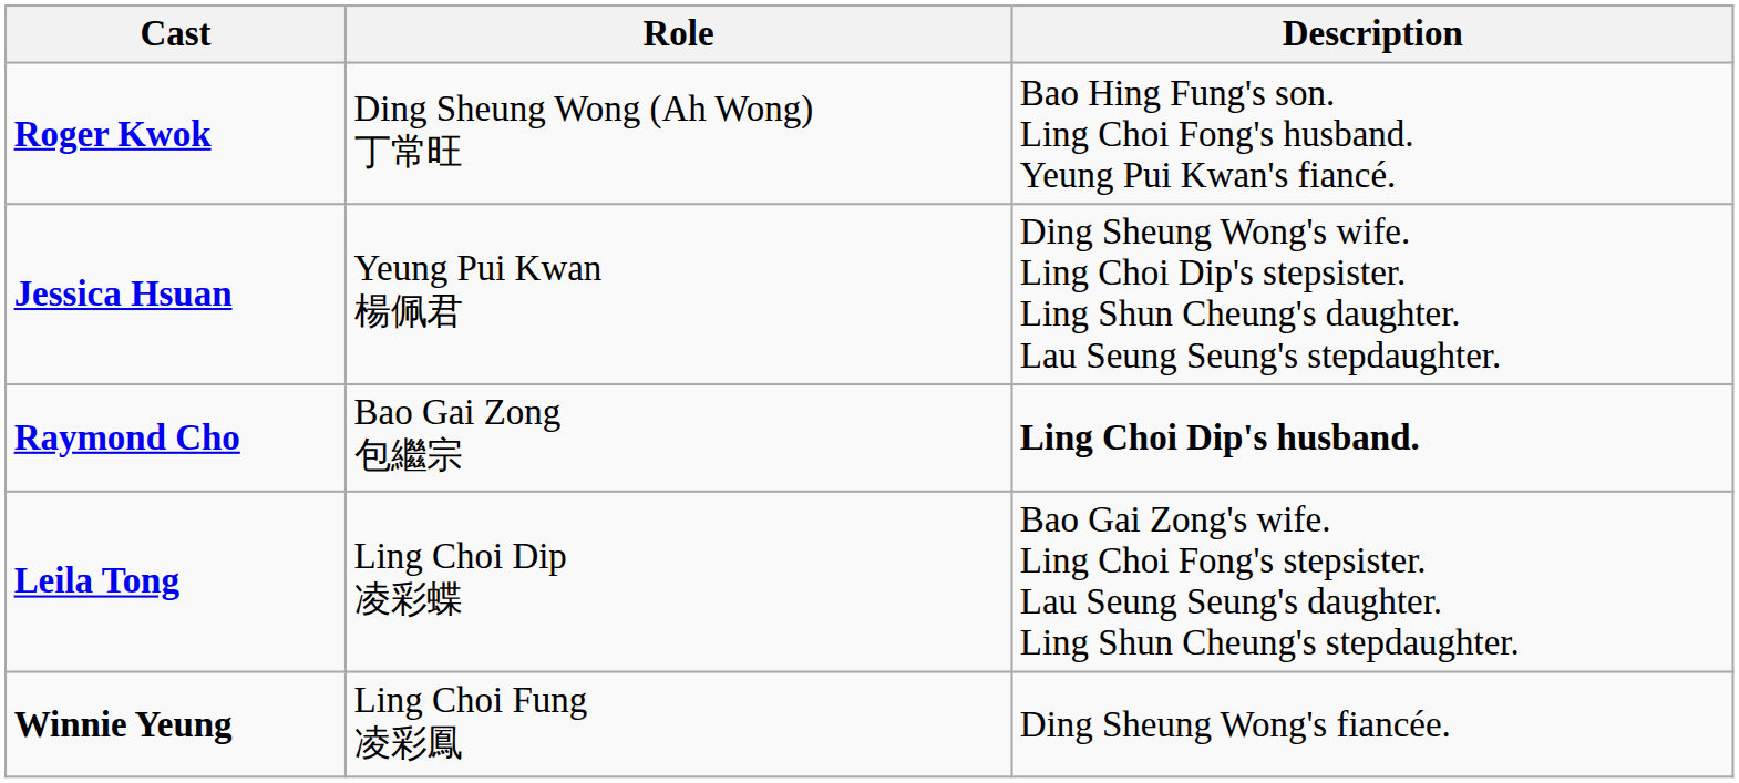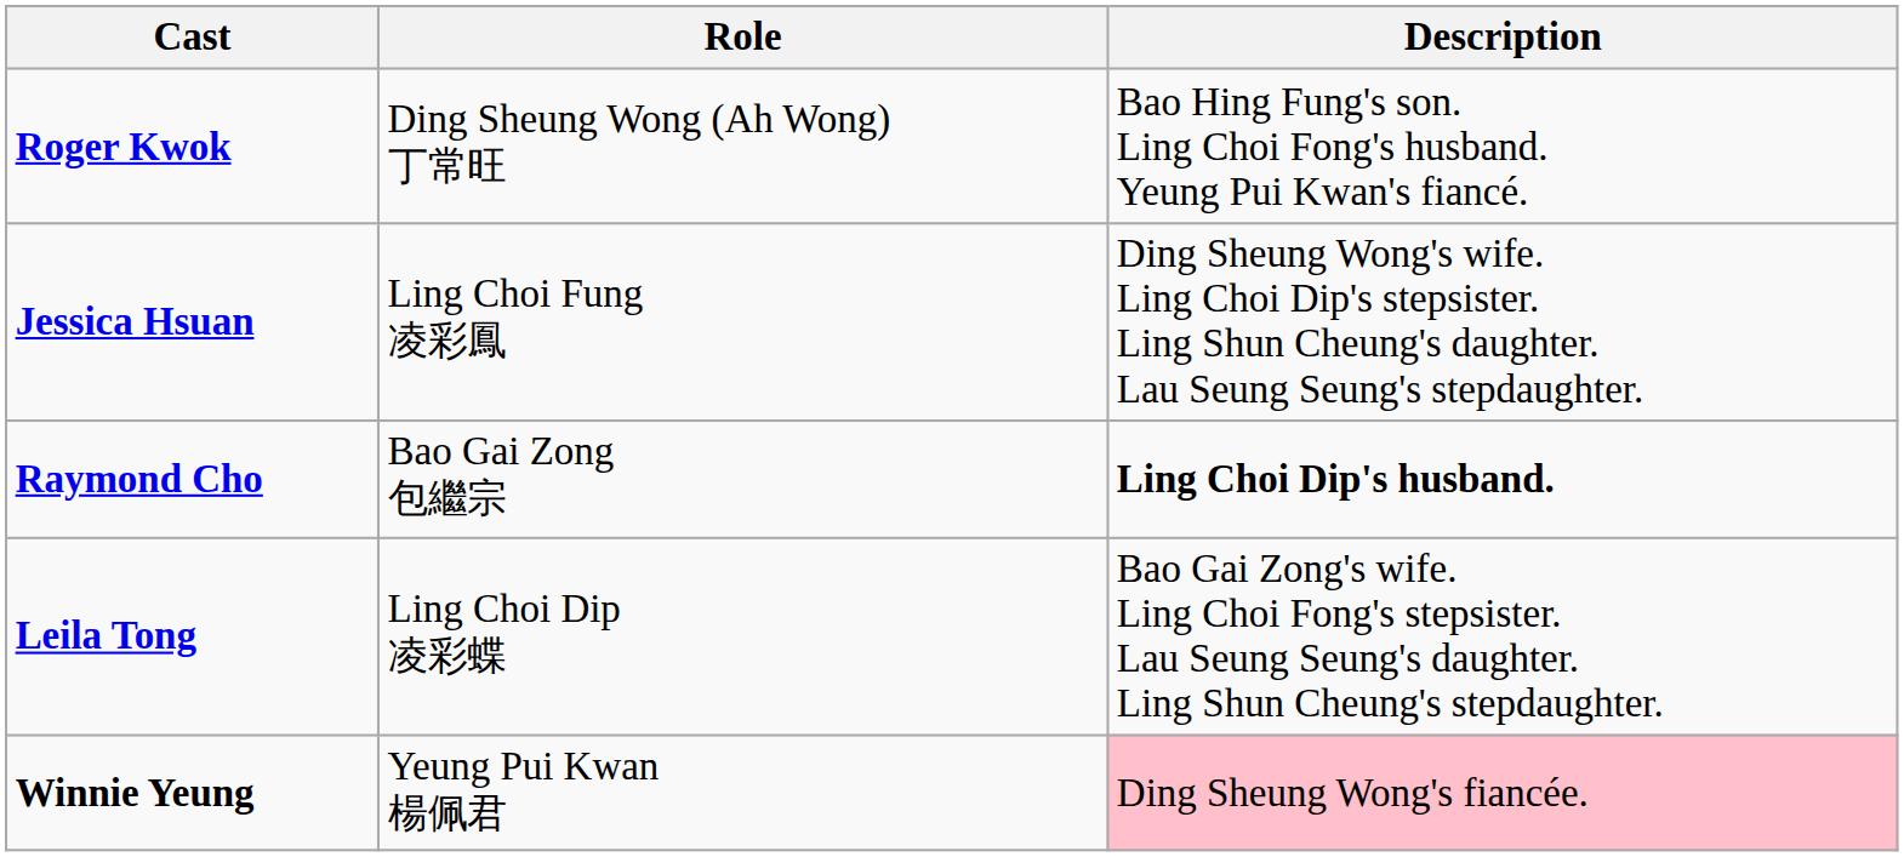Jessica Hsuan | Role: Yeung Pui Kwan 楊佩君 -> Ling Choi Fung 凌彩鳳
Winnie Yeung | Role: Ling Choi Fung 凌彩鳳 -> Yeung Pui Kwan 楊佩君
Winnie Yeung | Description: no background -> pink background
